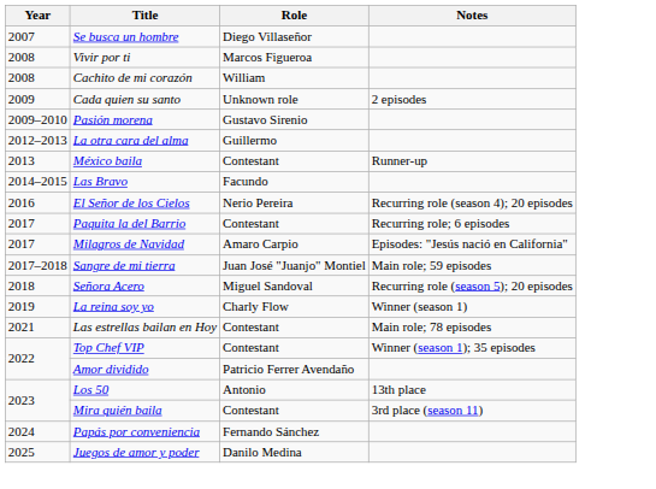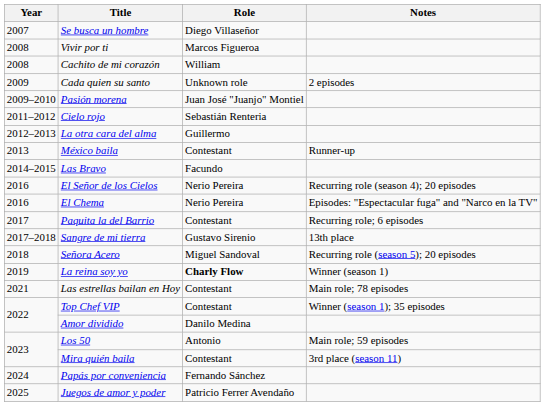Pasión morena | Role: Gustavo Sirenio -> Juan José "Juanjo" Montiel
+ row: 2011–2012 | Cielo rojo | Sebastián Renteria
+ row: 2016 | El Chema | Nerio Pereira | Episodes: "Espectacular fuga" and "Narco en la TV"
- row: 2017 | Milagros de Navidad | Amaro Carpio | Episodes: "Jesús nació en California"
Sangre de mi tierra | Role: Juan José "Juanjo" Montiel -> Gustavo Sirenio
Sangre de mi tierra | Notes: Main role; 59 episodes -> 13th place
La reina soy yo | Role: normal -> bold
Amor dividido | Role: Patricio Ferrer Avendaño -> Danilo Medina
Los 50 | Notes: 13th place -> Main role; 59 episodes
Juegos de amor y poder | Role: Danilo Medina -> Patricio Ferrer Avendaño
